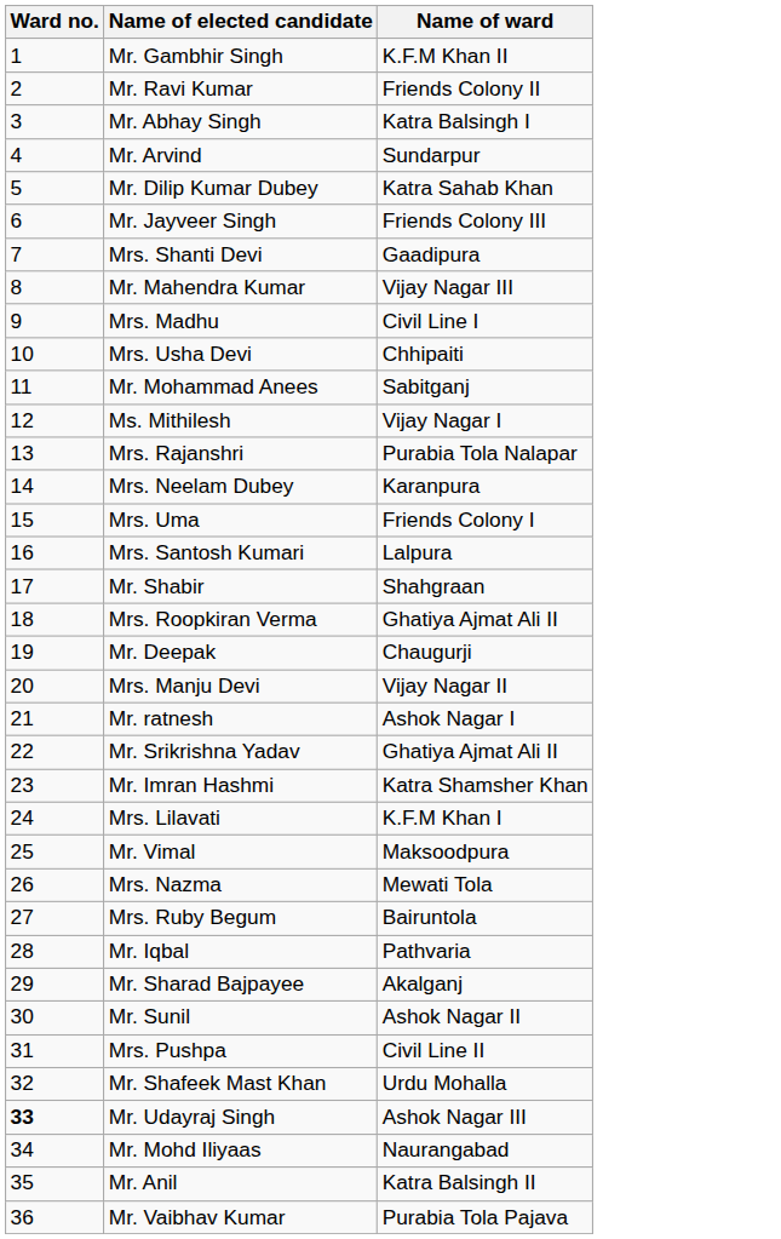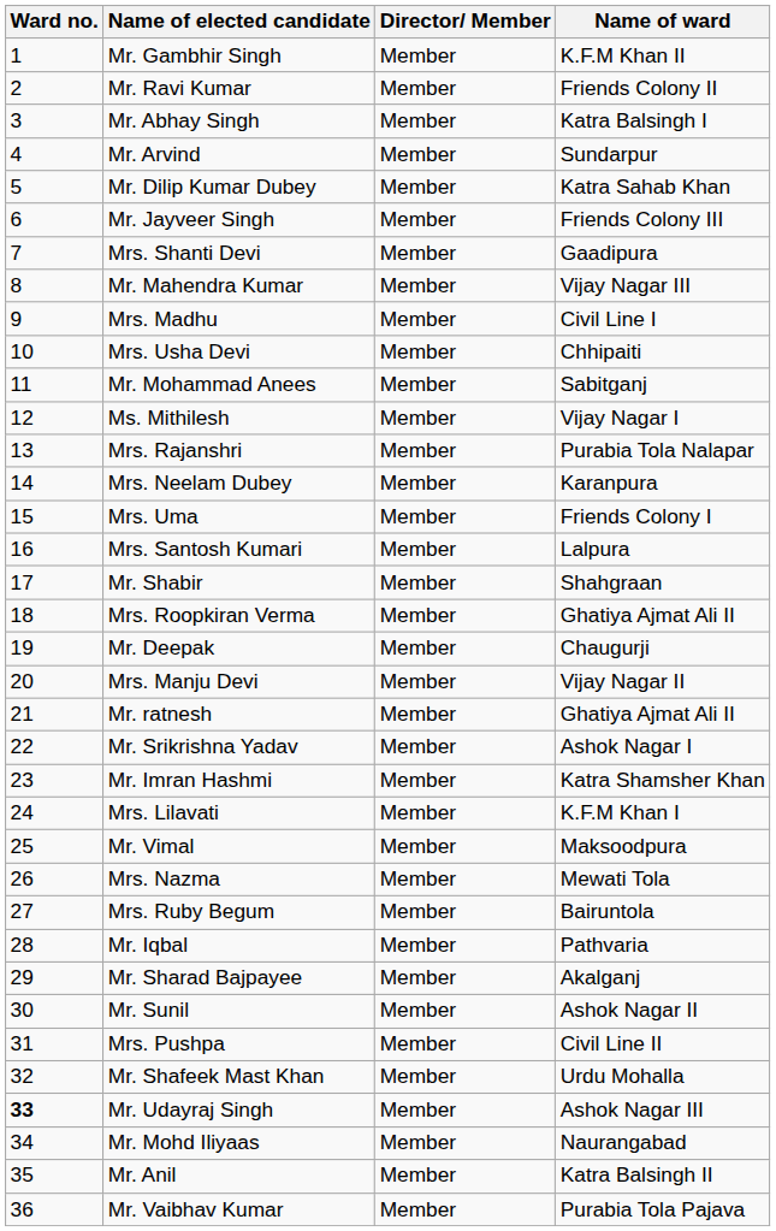+ column: Director/ Member | Member | Member | Member | Member | Member | Member | Member | Member | Member | Member | Member | Member | Member | Member | Member | Member | Member | Member | Member | Member | Member | Member | Member | Member | Member | Member | Member | Member | Member | Member | Member | Member | Member | Member | Member | Member
Mr. ratnesh | Name of ward: Ashok Nagar I -> Ghatiya Ajmat Ali II
Mr. Srikrishna Yadav | Name of ward: Ghatiya Ajmat Ali II -> Ashok Nagar I
